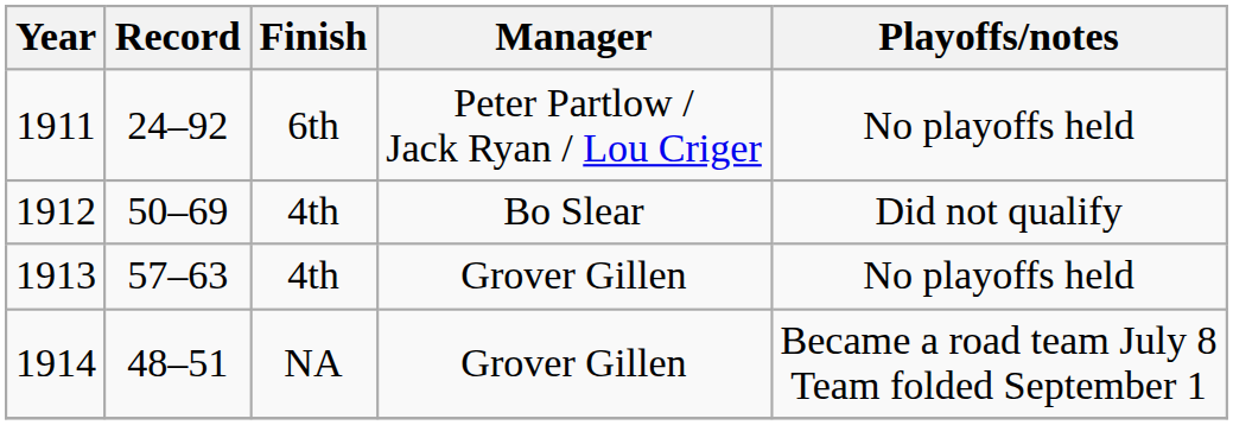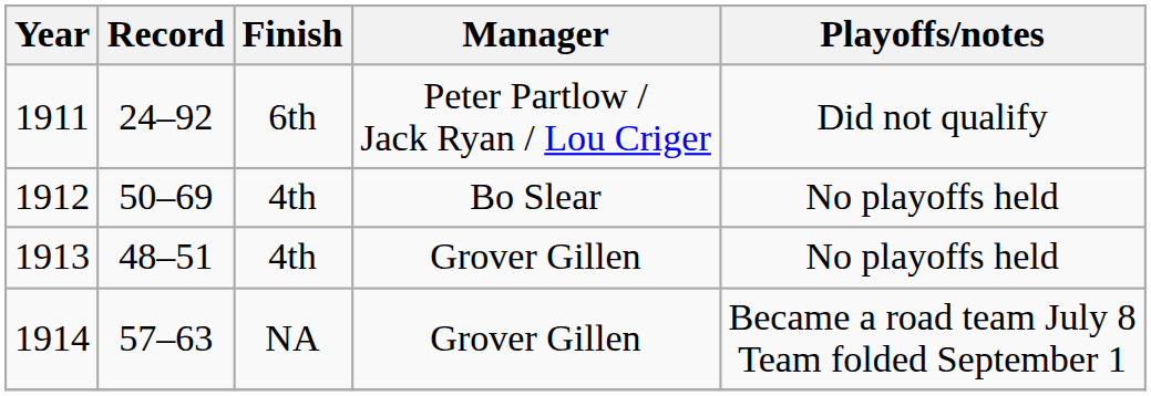1911 | Playoffs/notes: No playoffs held -> Did not qualify
1912 | Playoffs/notes: Did not qualify -> No playoffs held
1913 | Record: 57–63 -> 48–51
1914 | Record: 48–51 -> 57–63
